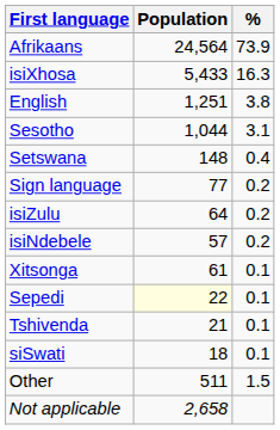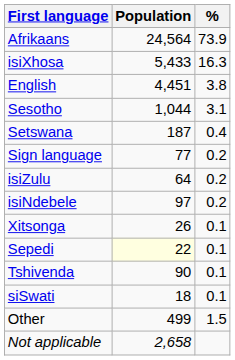English | Population: 1,251 -> 4,451
Setswana | Population: 148 -> 187
isiNdebele | Population: 57 -> 97
Xitsonga | Population: 61 -> 26
Tshivenda | Population: 21 -> 90
Other | Population: 511 -> 499
